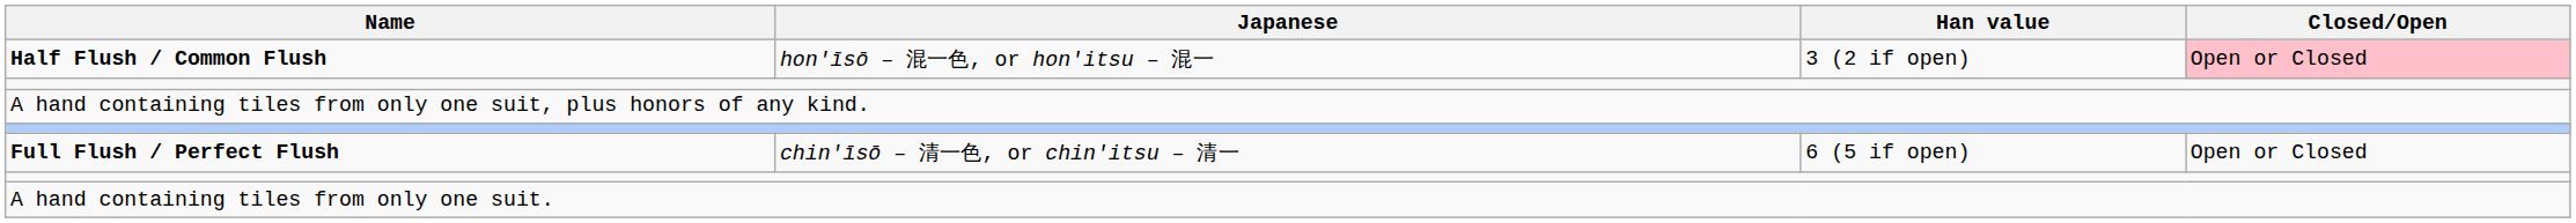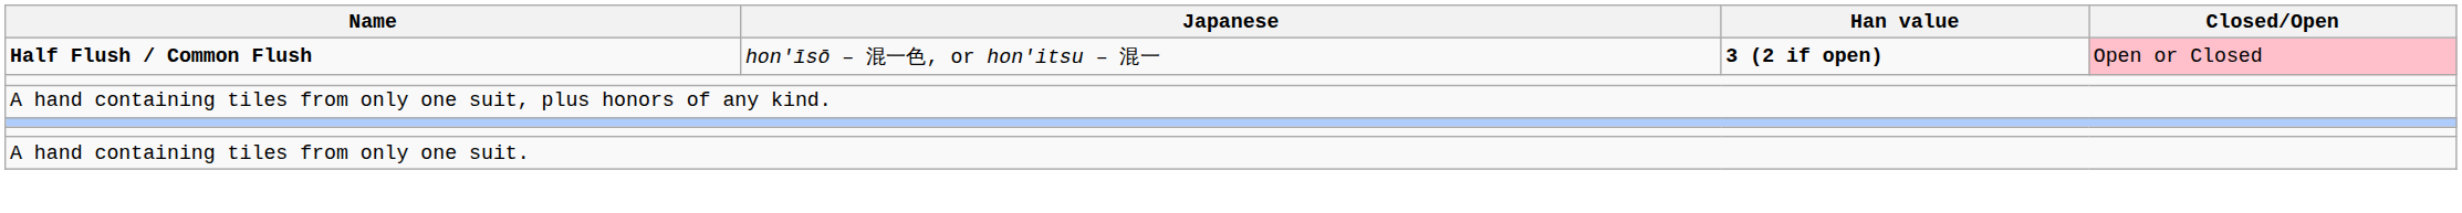Half Flush / Common Flush | Han value: normal -> bold
- row: Full Flush / Perfect Flush | chin'īsō – 清一色, or chin'itsu – 清一 | 6 (5 if open) | Open or Closed
